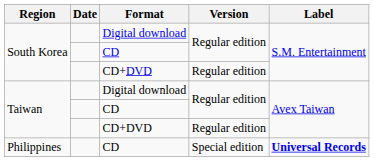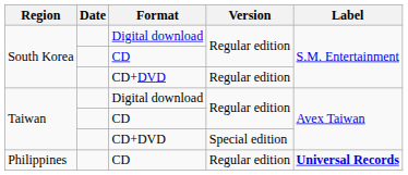Taiwan / CD+DVD | Version: Regular edition -> Special edition
Philippines | Version: Special edition -> Regular edition
